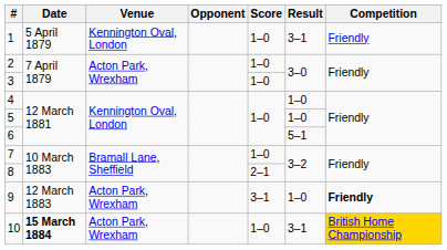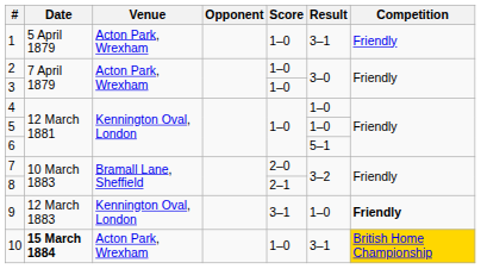1 | Venue: Kennington Oval, London -> Acton Park, Wrexham
7 | Score: 1–0 -> 2–0
9 | Venue: Acton Park, Wrexham -> Kennington Oval, London
